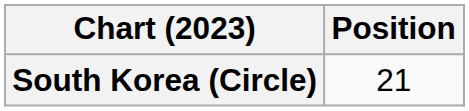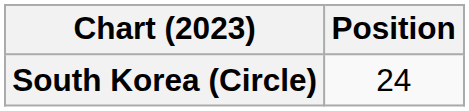South Korea (Circle) | Position: 21 -> 24
